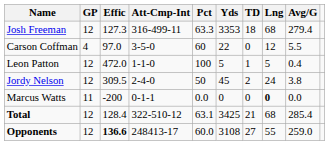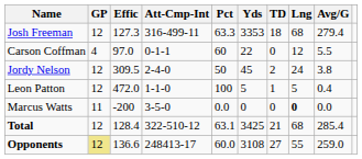Carson Coffman | Att-Cmp-Int: 3-5-0 -> 0-1-1
rows swapped: Jordy Nelson <-> Leon Patton
Marcus Watts | Att-Cmp-Int: 0-1-1 -> 3-5-0
Opponents | GP: no background -> khaki background
Opponents | Effic: bold -> normal
